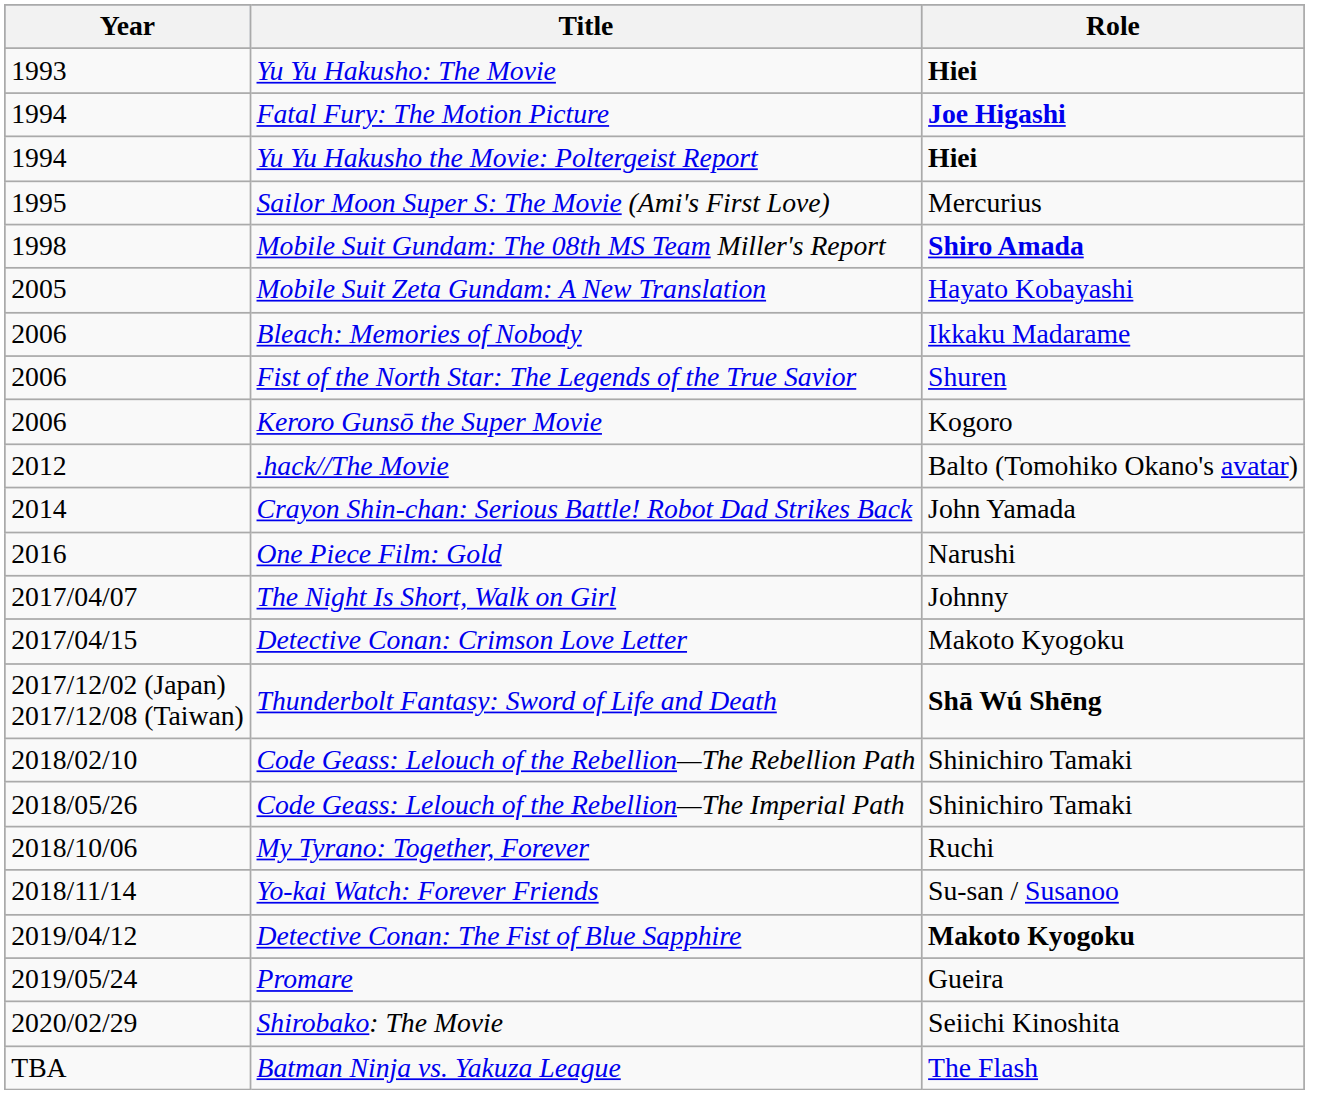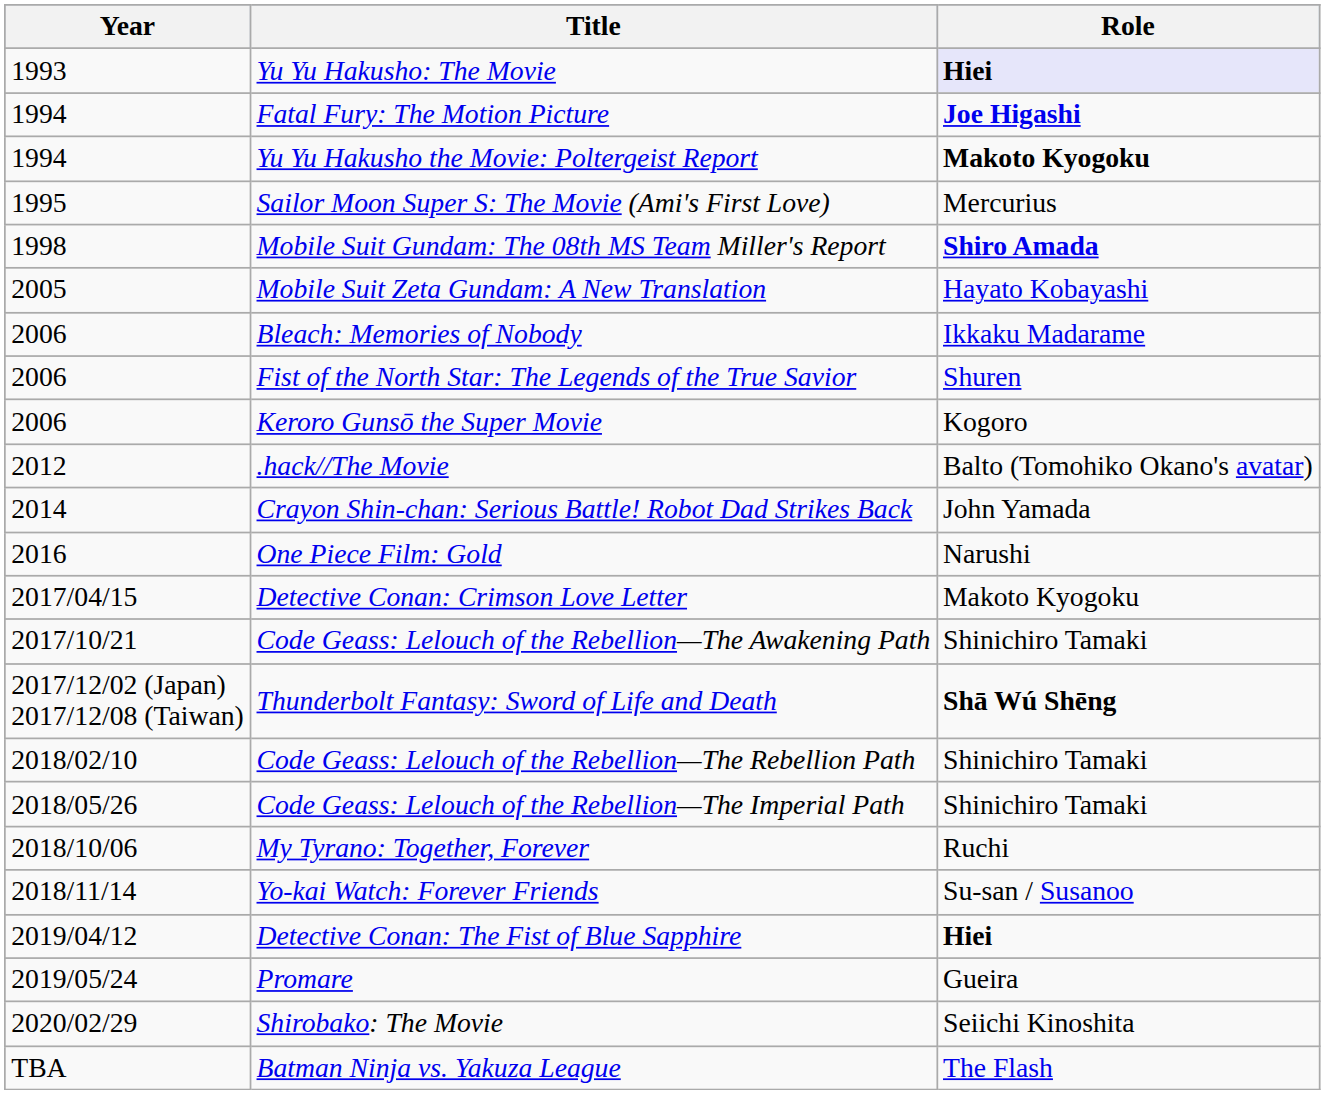Yu Yu Hakusho: The Movie | Role: no background -> lavender background
Yu Yu Hakusho the Movie: Poltergeist Report | Role: Hiei -> Makoto Kyogoku
- row: 2017/04/07 | The Night Is Short, Walk on Girl | Johnny
+ row: 2017/10/21 | Code Geass: Lelouch of the Rebellion—The Awakening Path | Shinichiro Tamaki
Detective Conan: The Fist of Blue Sapphire | Role: Makoto Kyogoku -> Hiei
